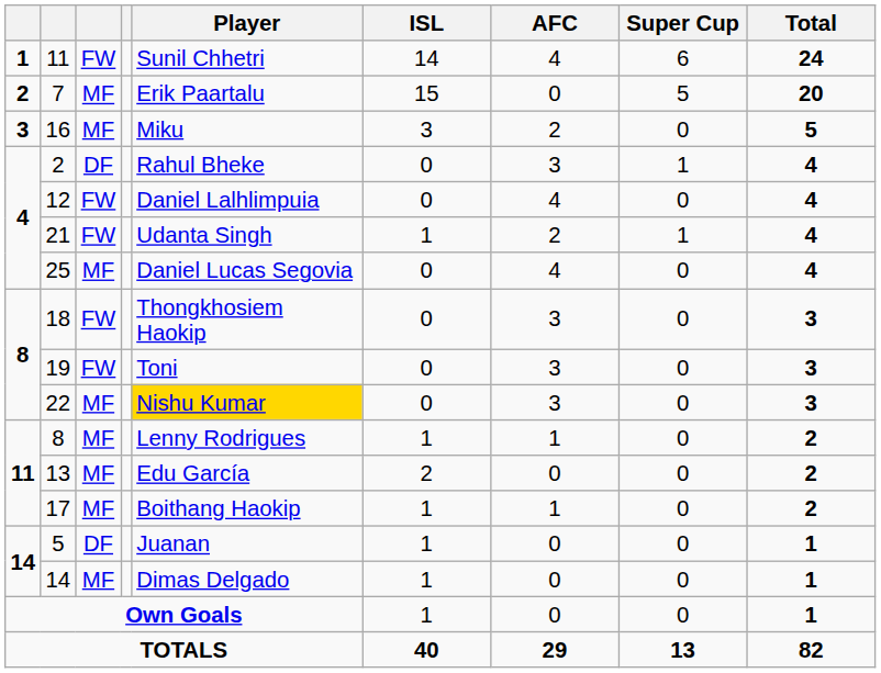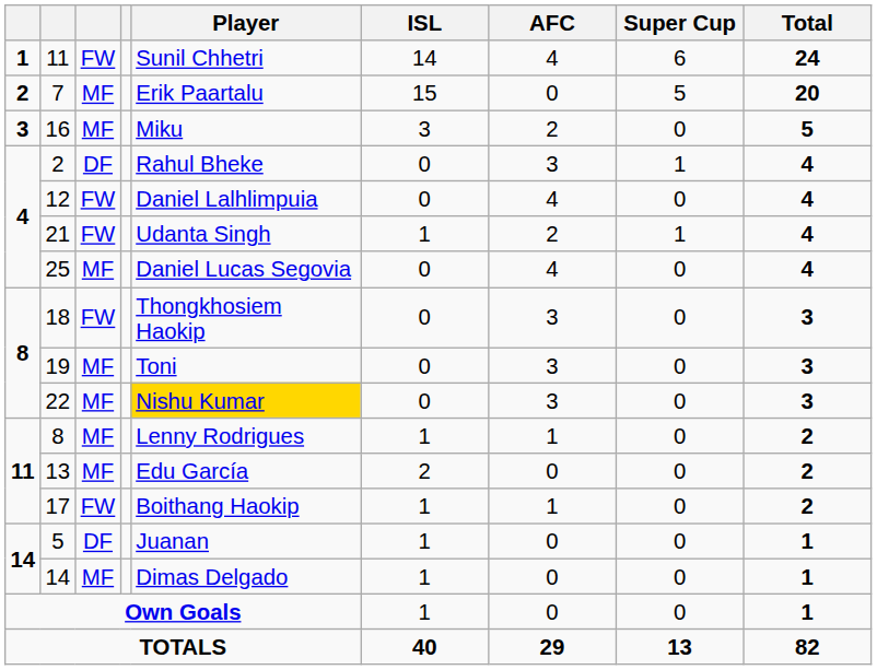19 | column 3: FW -> MF
17 | column 3: MF -> FW
